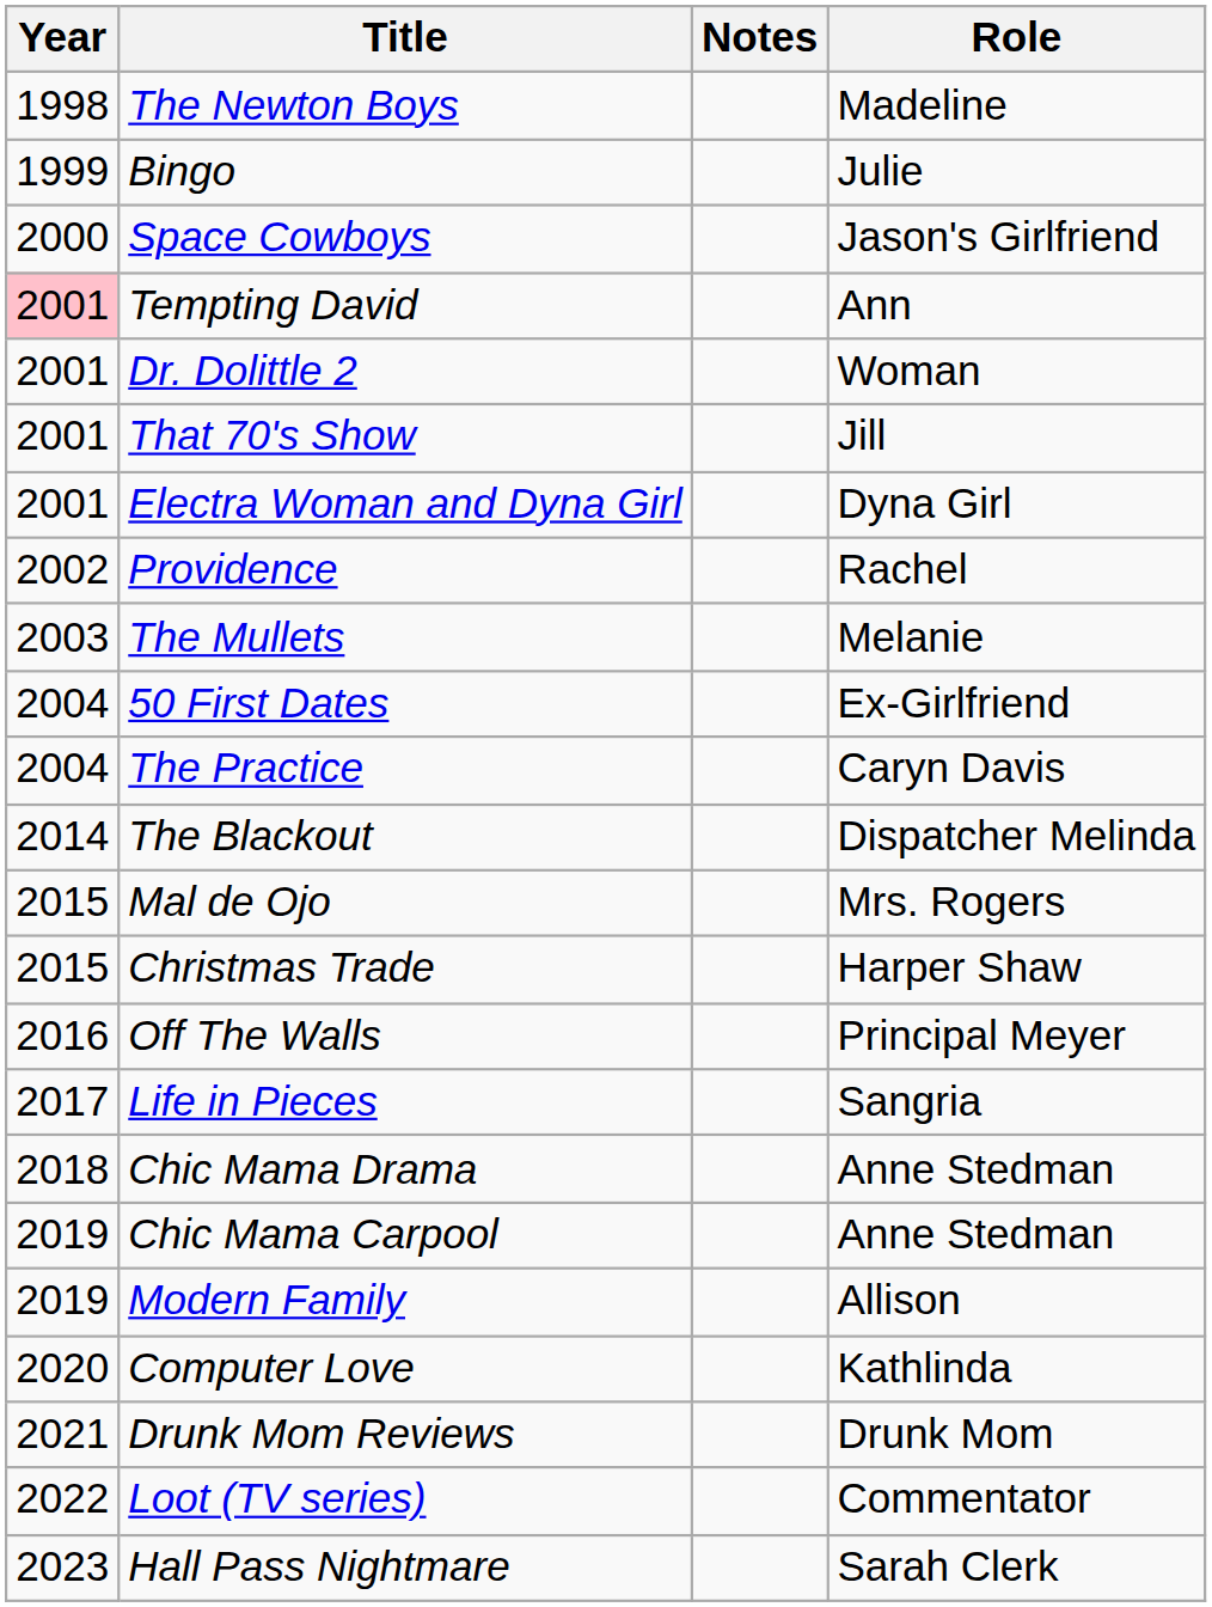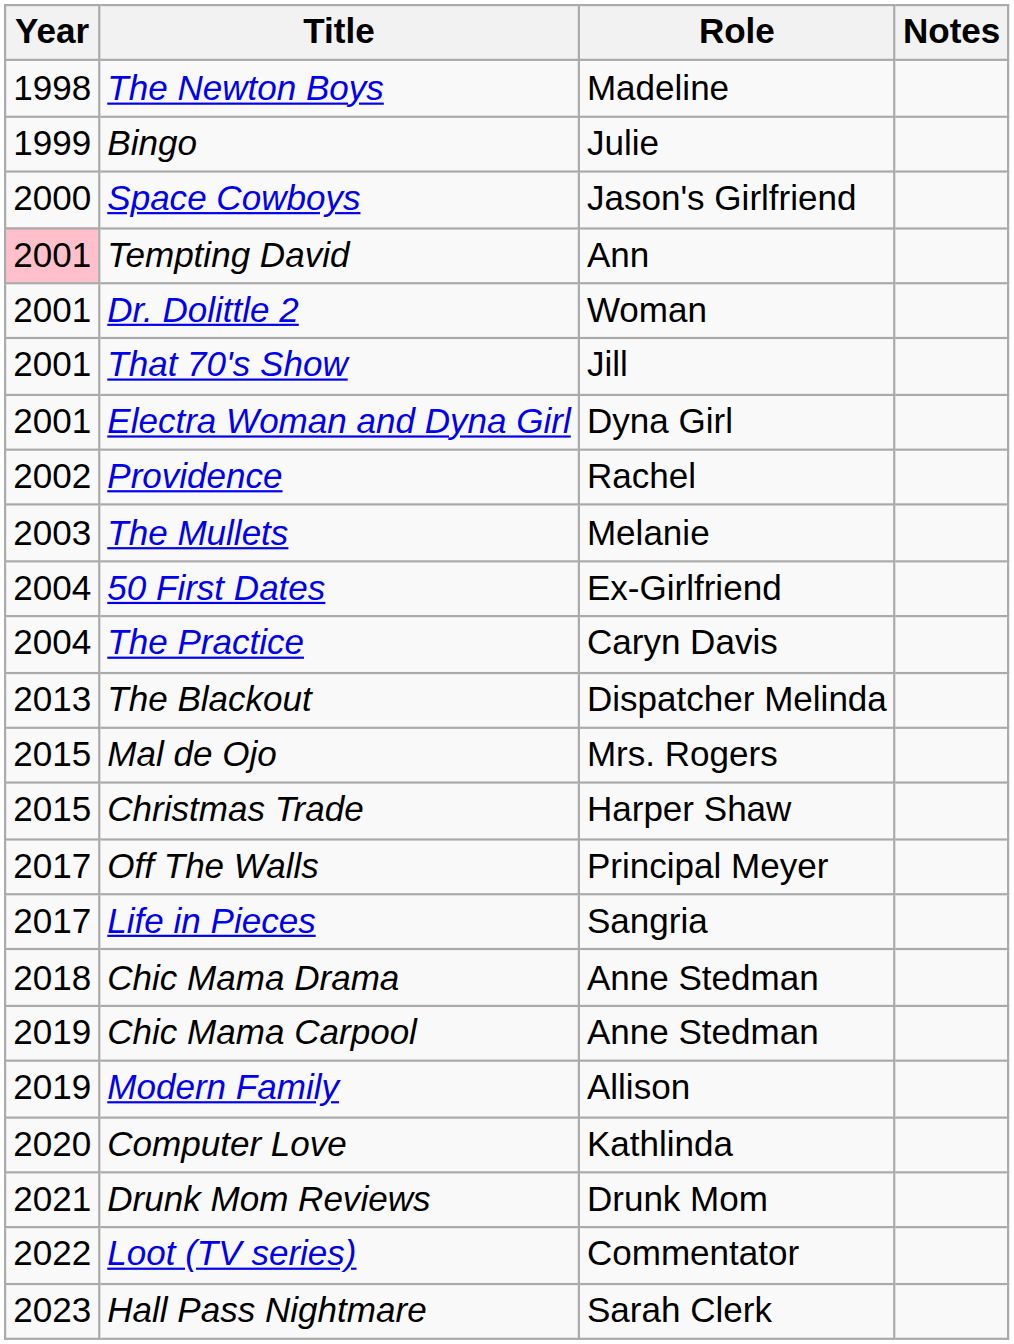columns swapped: Role <-> Notes
The Blackout | Year: 2014 -> 2013
Off The Walls | Year: 2016 -> 2017
